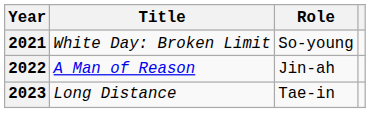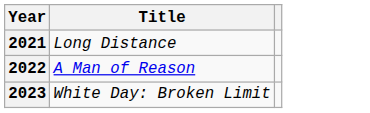- column: Role | So-young | Jin-ah | Tae-in
2021 | Title: White Day: Broken Limit -> Long Distance
2023 | Title: Long Distance -> White Day: Broken Limit
